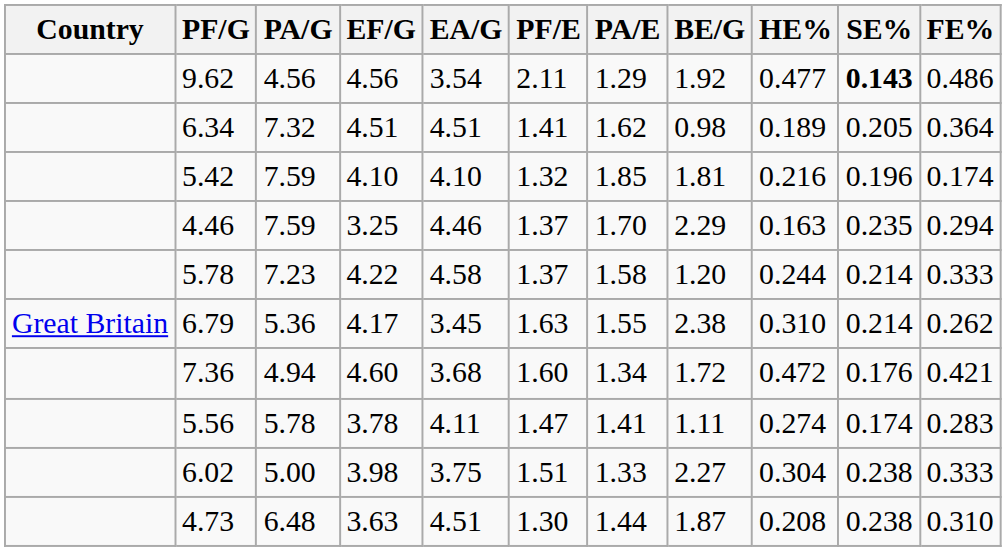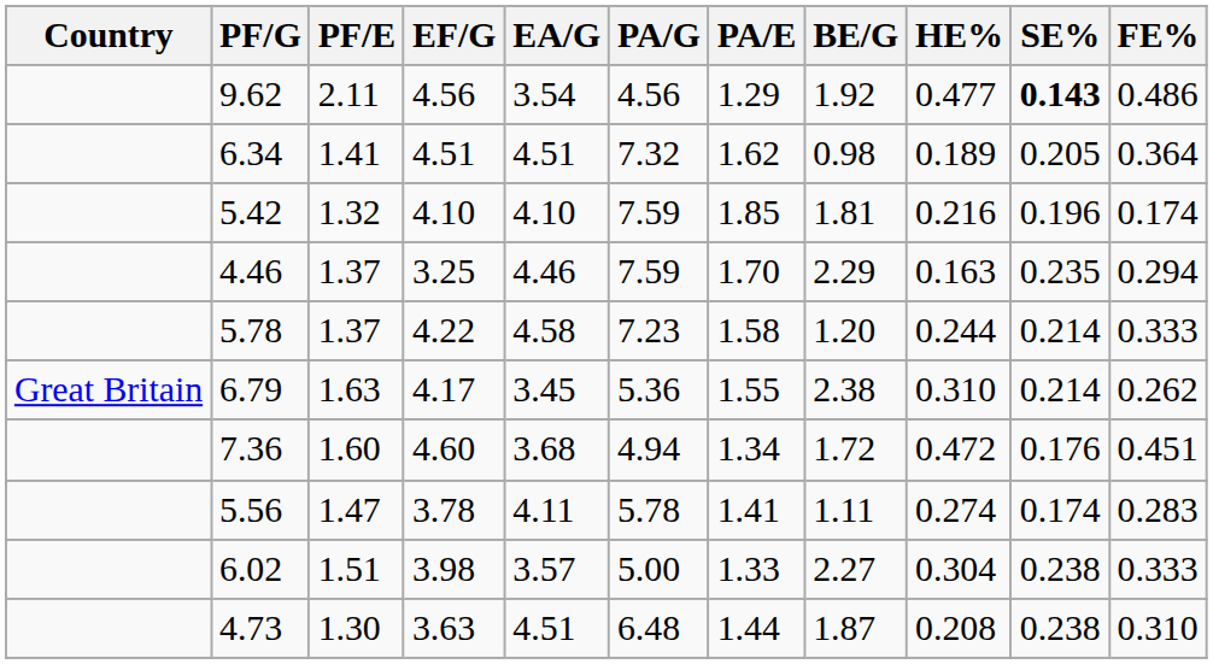columns swapped: PA/G <-> PF/E
7.36 | FE%: 0.421 -> 0.451
6.02 | EA/G: 3.75 -> 3.57
